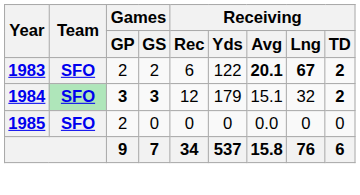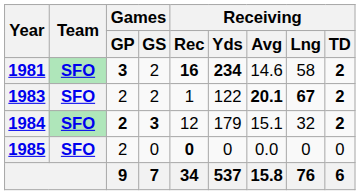+ row: 1981 | SFO | 3 | 2 | 16 | 234 | 14.6 | 58 | 2
1983 | Receiving / Rec: 6 -> 1
1984 | Games / GP: 3 -> 2
1985 | Receiving / Rec: normal -> bold
